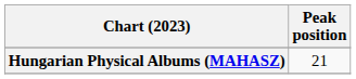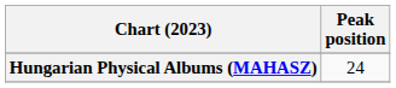Hungarian Physical Albums (MAHASZ) | Peak position: 21 -> 24
